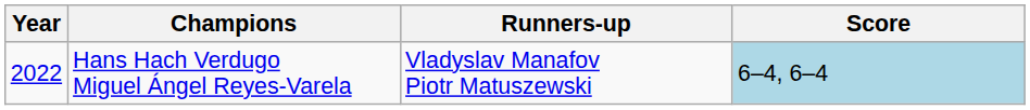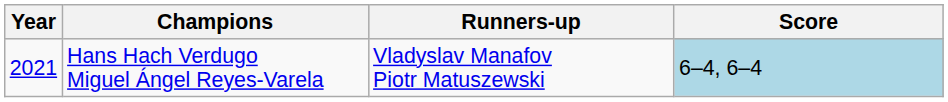Hans Hach Verdugo Miguel Ángel Reyes-Varela | Year: 2022 -> 2021
